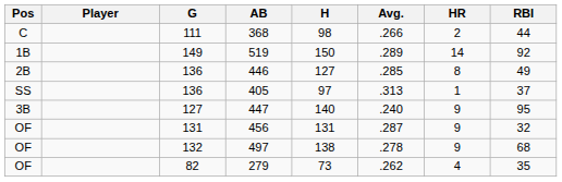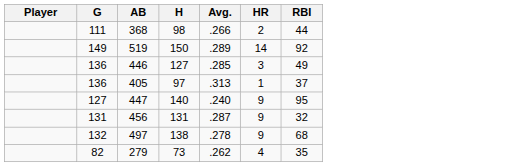- column: Pos | C | 1B | 2B | SS | 3B | OF | OF | OF
446 | HR: 8 -> 3
